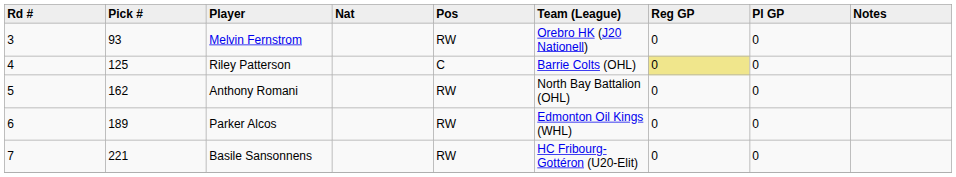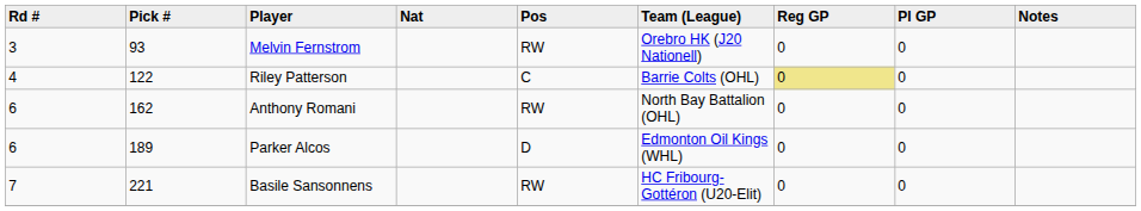Riley Patterson | Pick #: 125 -> 122
Anthony Romani | Rd #: 5 -> 6
Parker Alcos | Pos: RW -> D
